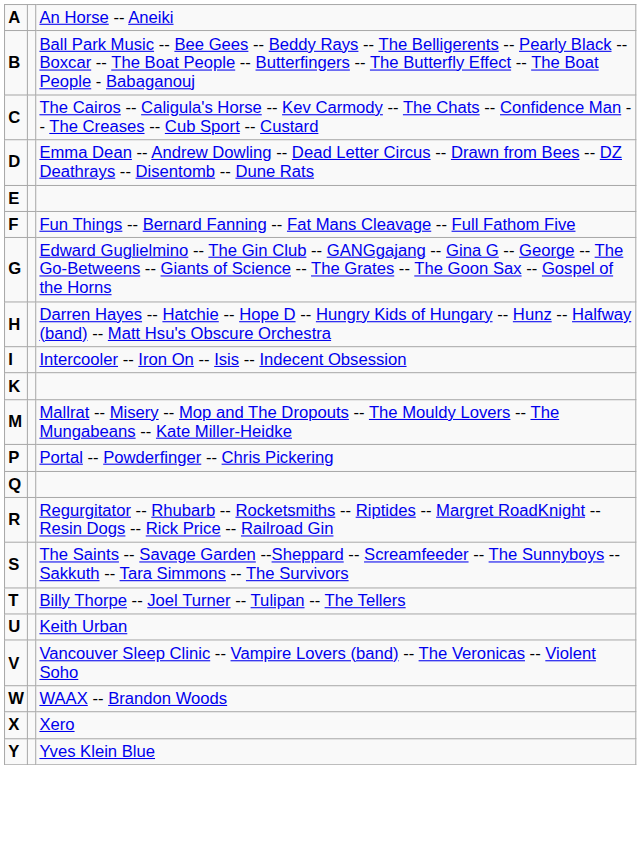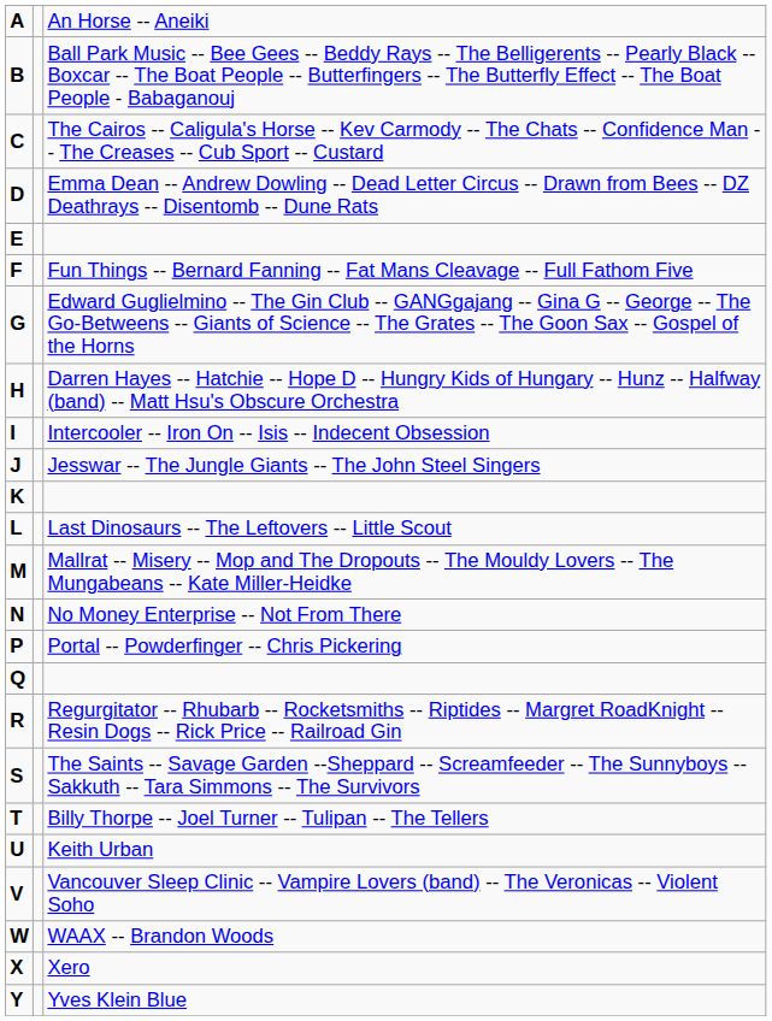+ row: J | Jesswar -- The Jungle Giants -- The John Steel Singers
+ row: L | Last Dinosaurs -- The Leftovers -- Little Scout
+ row: N | No Money Enterprise -- Not From There
